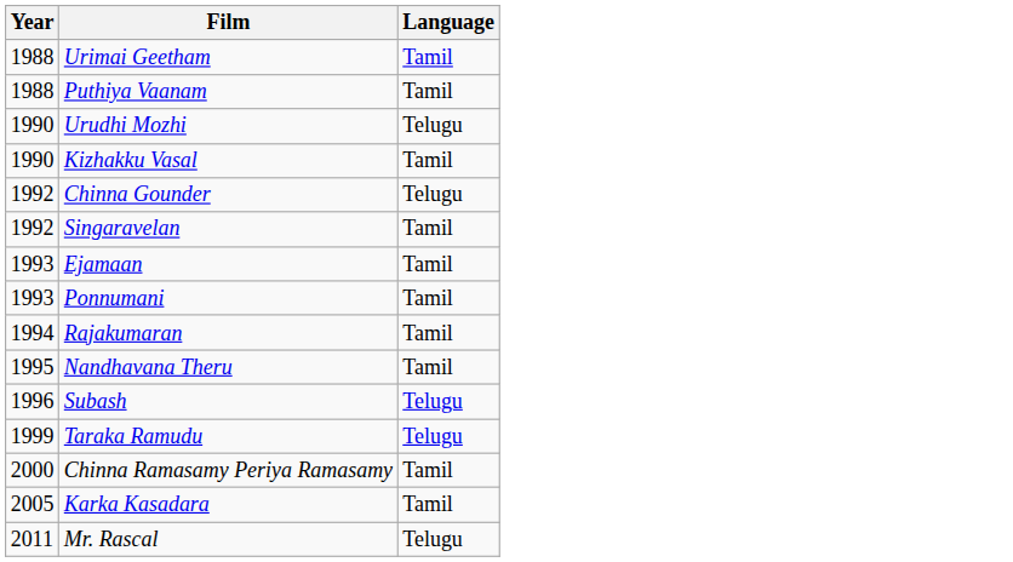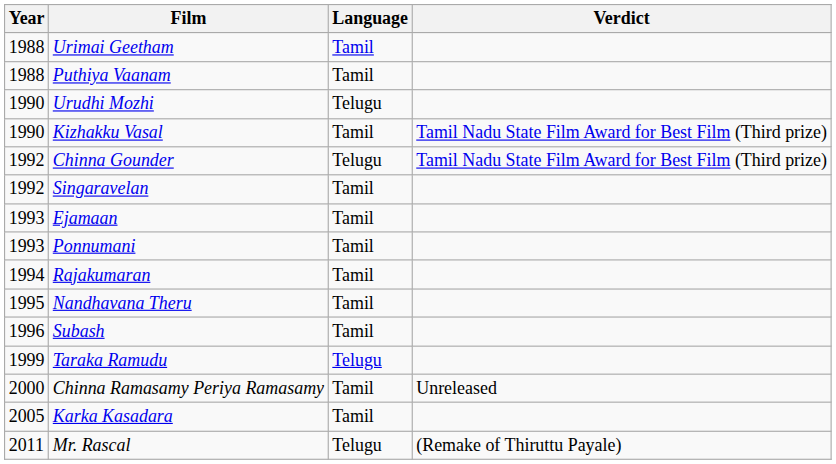+ column: Verdict | Tamil Nadu State Film Award for Best Film (Third prize) | Tamil Nadu State Film Award for Best Film (Third prize) | Unreleased | (Remake of Thiruttu Payale)
Subash | Language: Telugu -> Tamil
